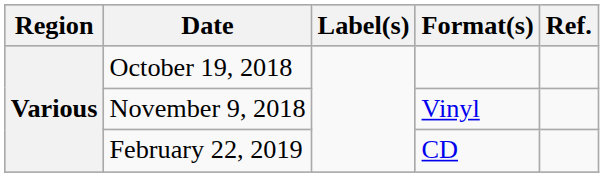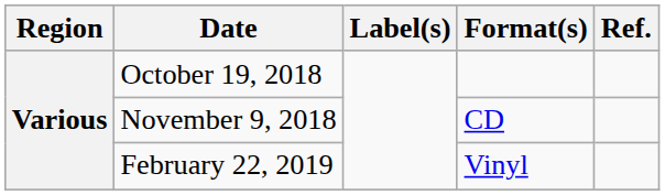November 9, 2018 | Format(s): Vinyl -> CD
February 22, 2019 | Format(s): CD -> Vinyl
